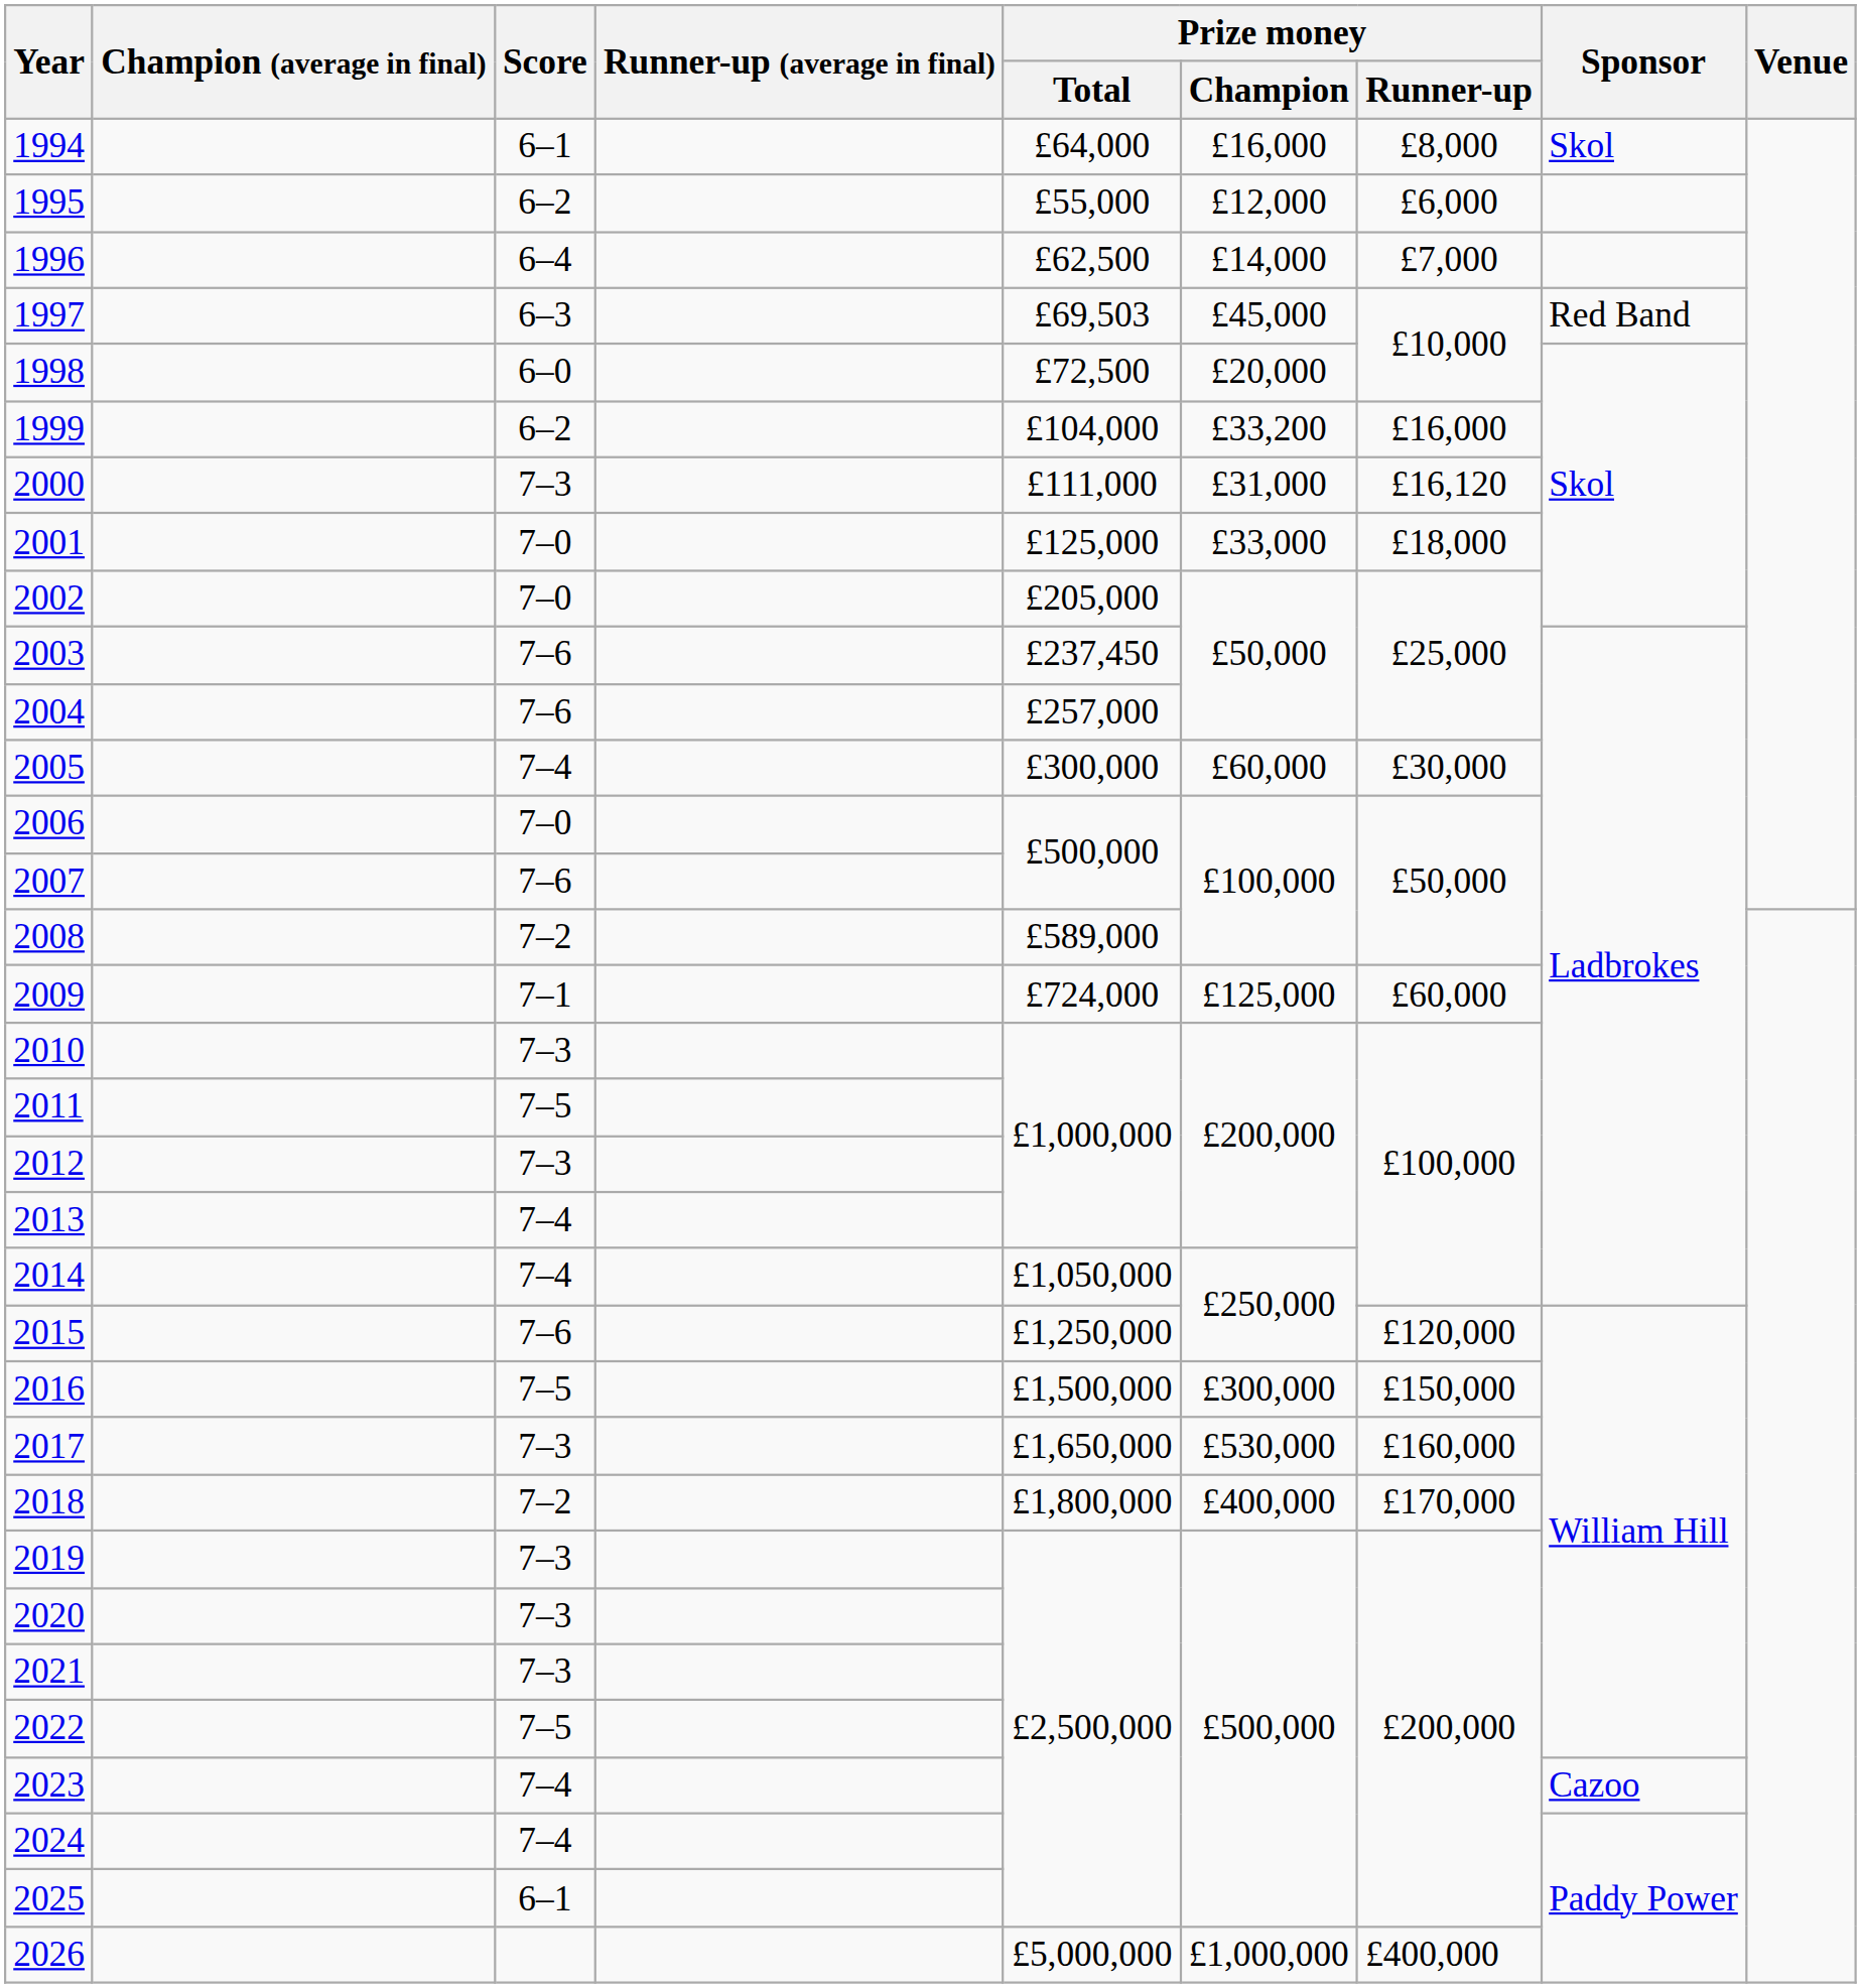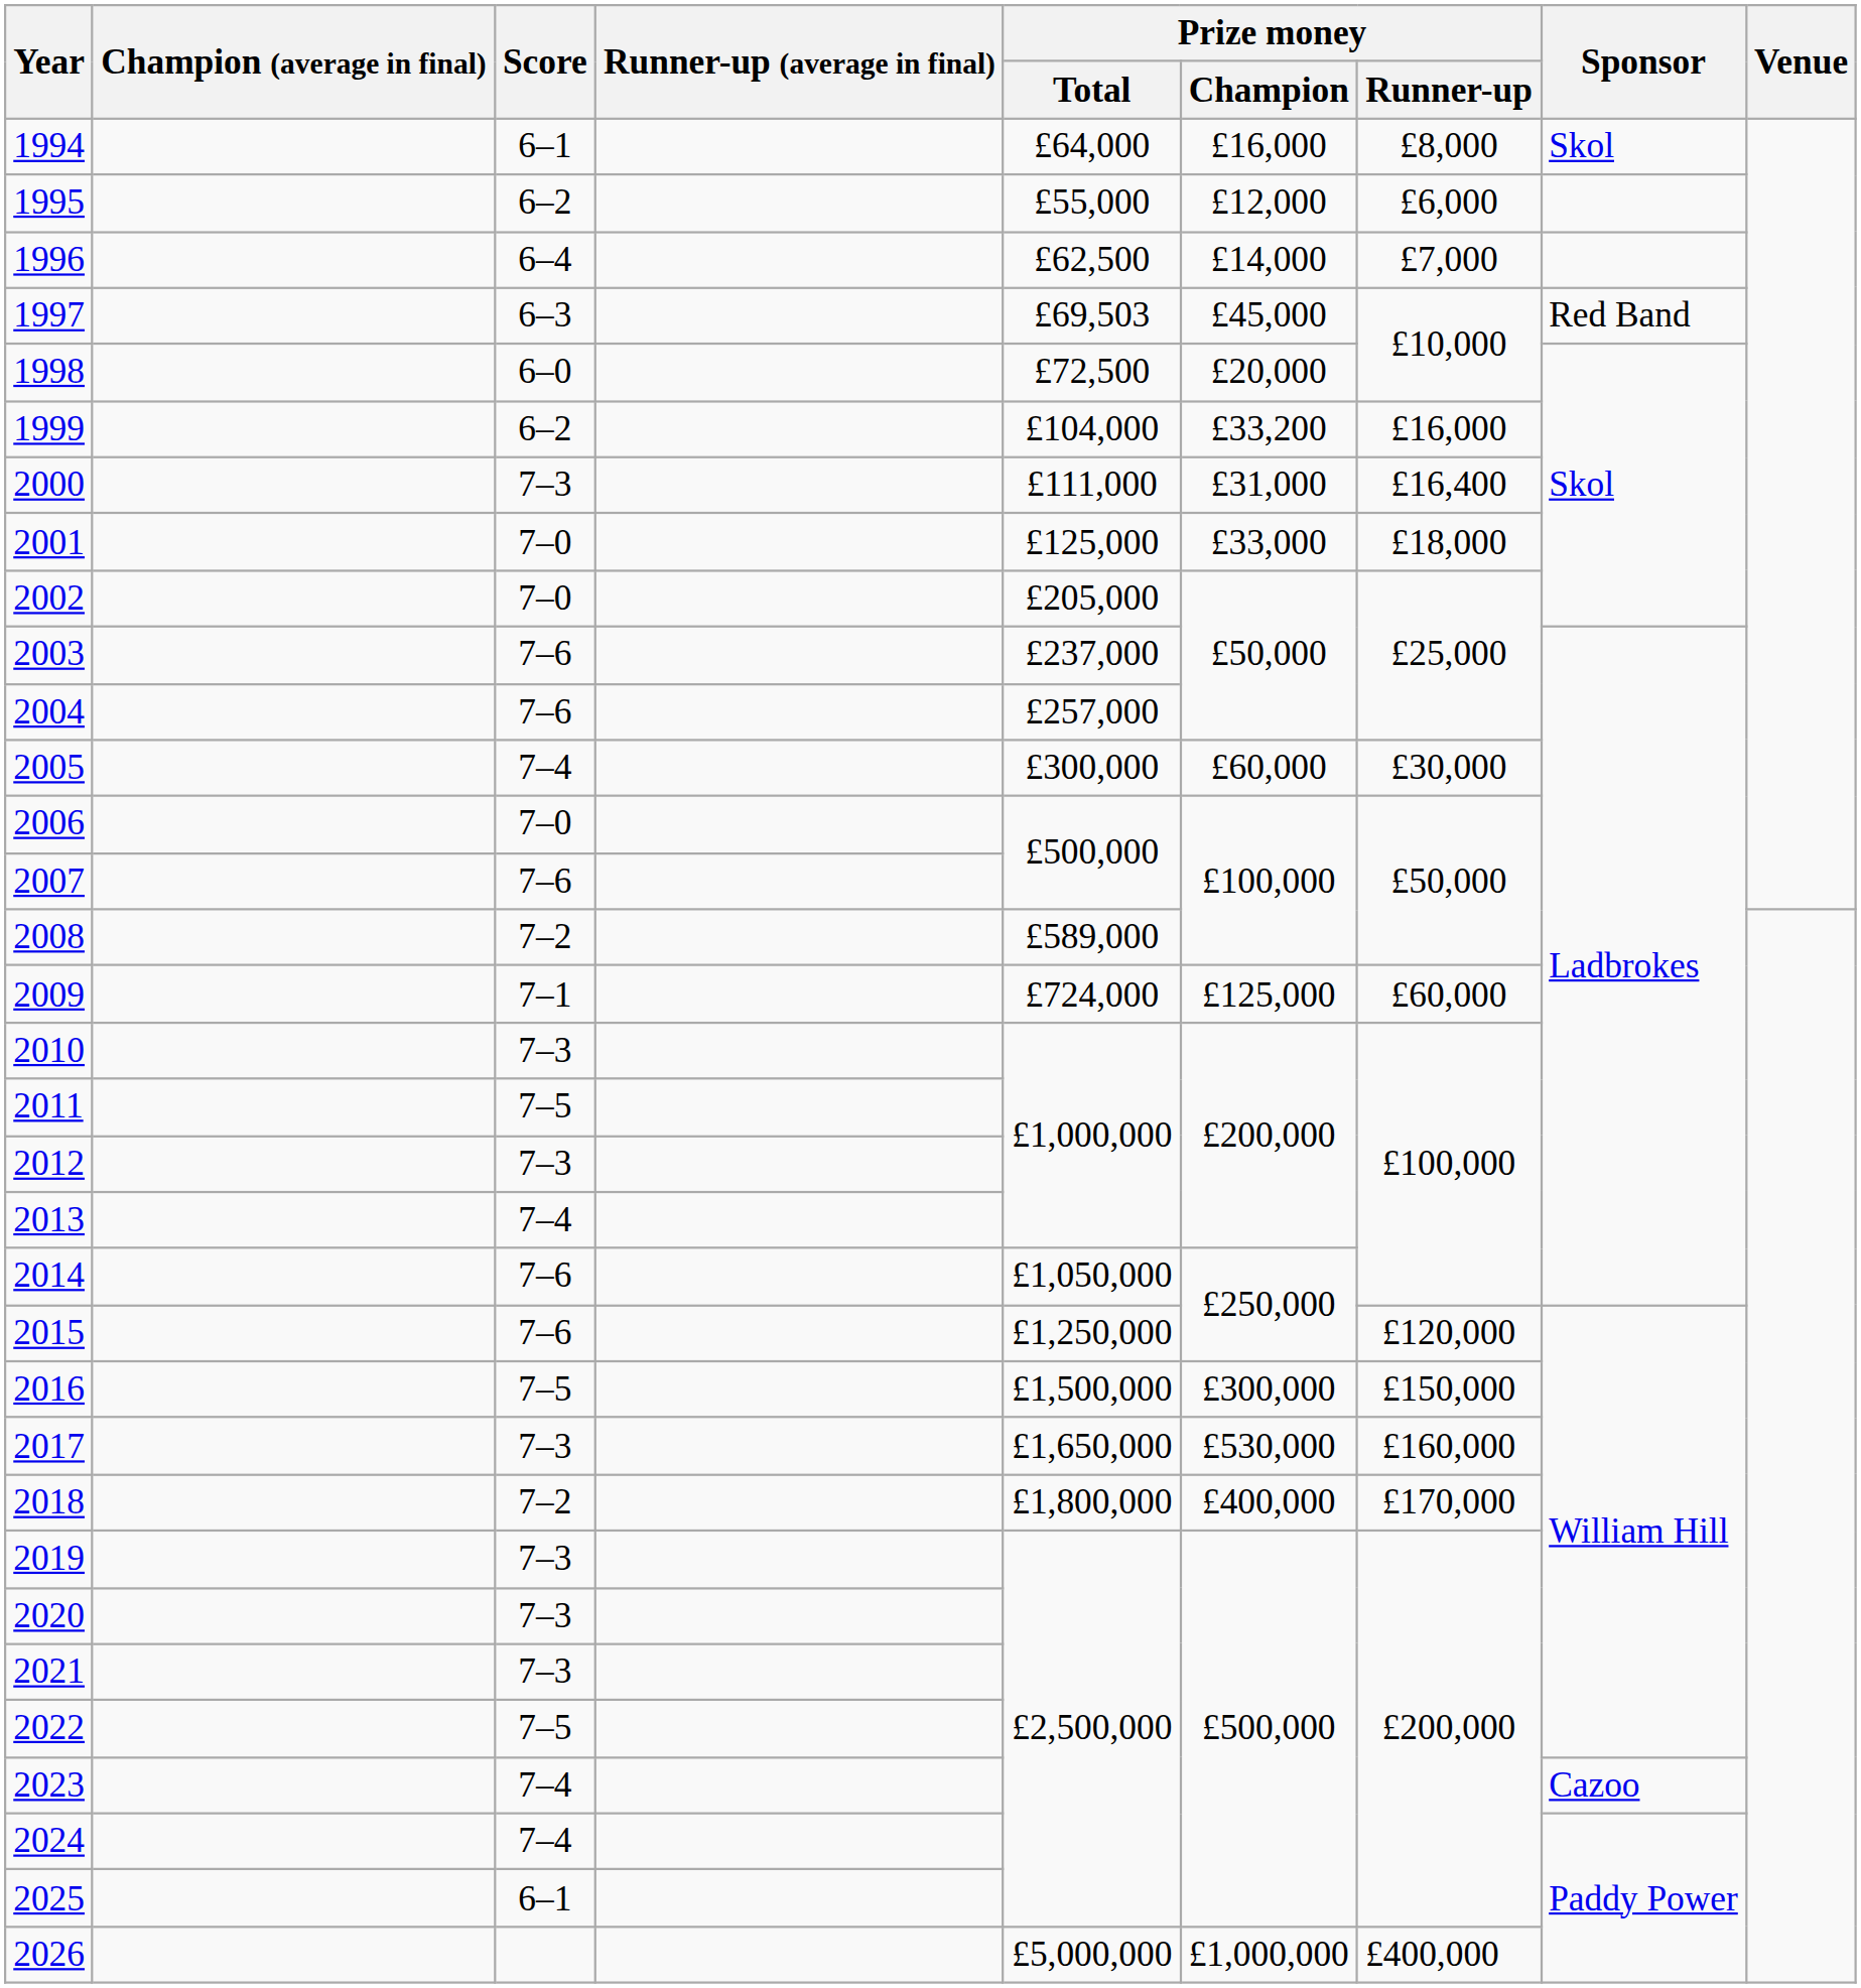2000 | Prize money / Runner-up: £16,120 -> £16,400
2003 | Prize money / Total: £237,450 -> £237,000
2014 | Score: 7–4 -> 7–6
